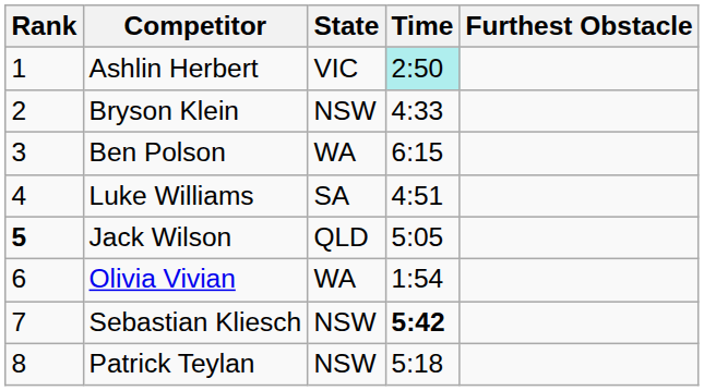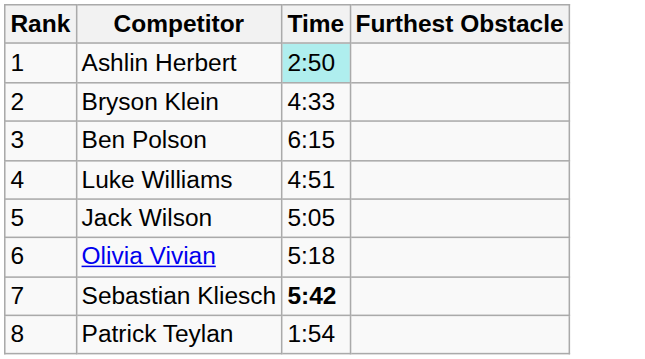- column: State | VIC | NSW | WA | SA | QLD | WA | NSW | NSW
Jack Wilson | Rank: bold -> normal
Olivia Vivian | Time: 1:54 -> 5:18
Patrick Teylan | Time: 5:18 -> 1:54
